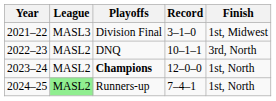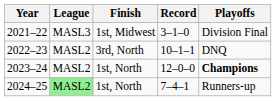columns swapped: Finish <-> Playoffs
